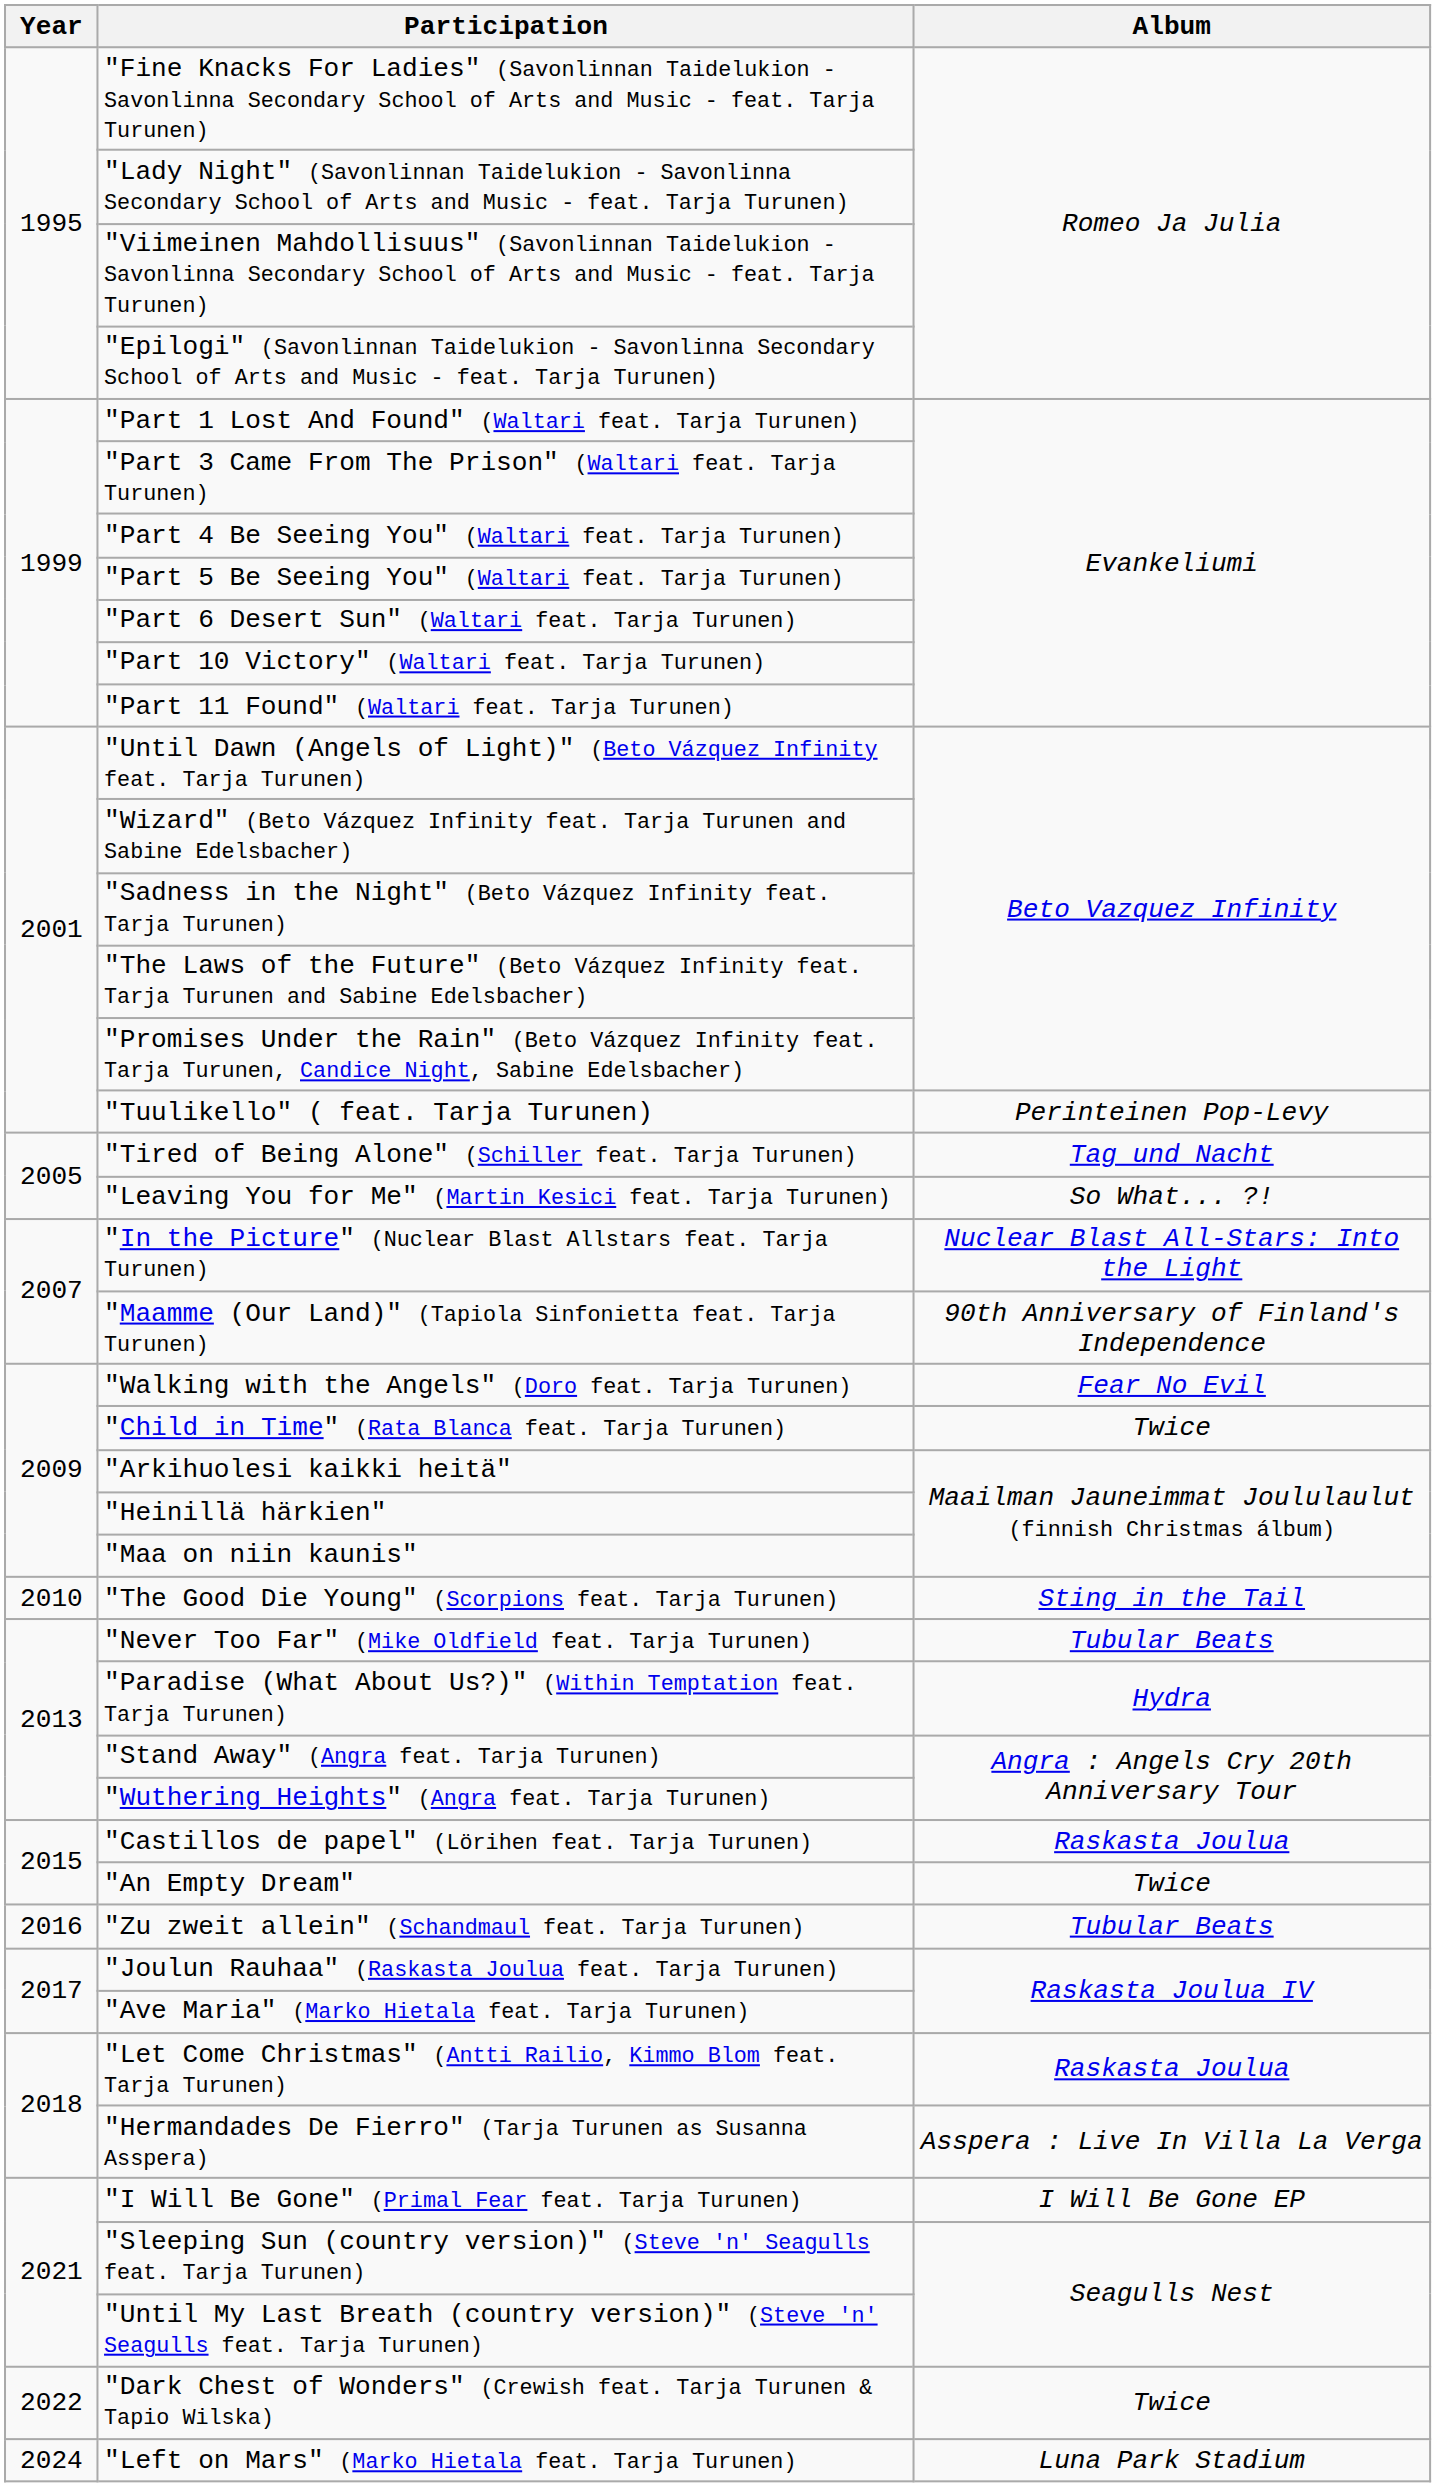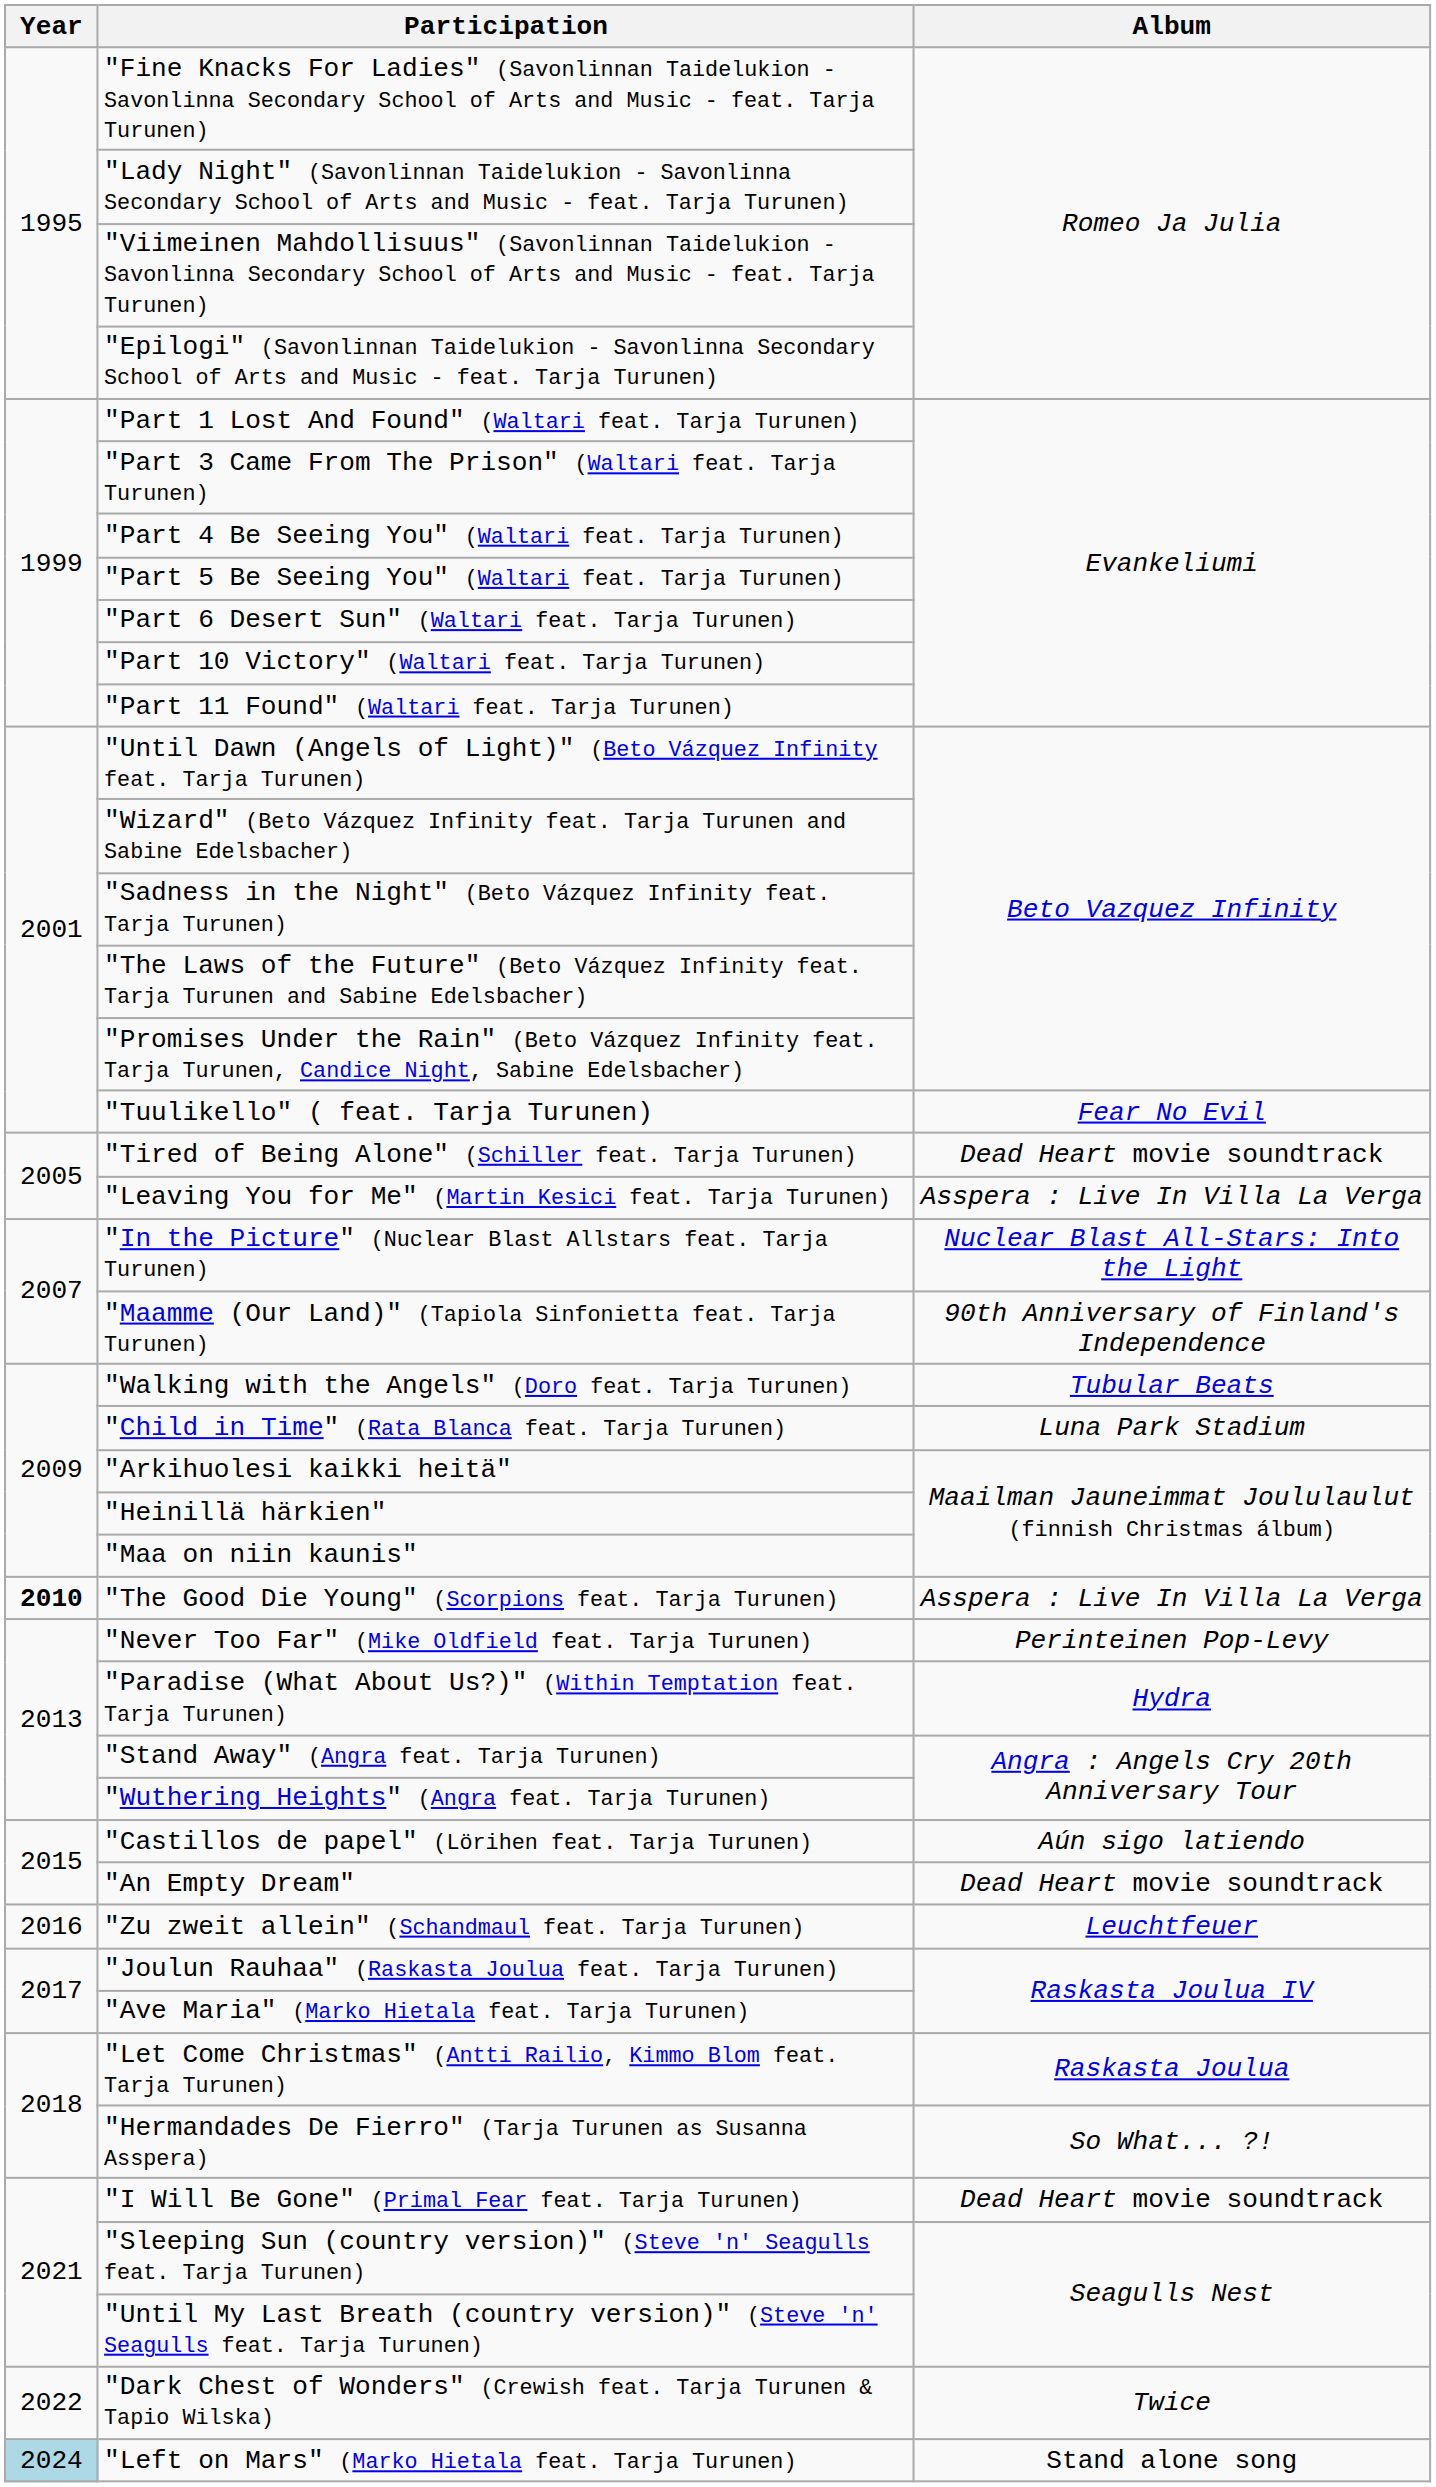"Tuulikello" ( feat. Tarja Turunen) | Album: Perinteinen Pop-Levy -> Fear No Evil
"Tired of Being Alone" (Schiller feat. Tarja Turunen) | Album: Tag und Nacht -> Dead Heart movie soundtrack
"Leaving You for Me" (Martin Kesici feat. Tarja Turunen) | Album: So What... ?! -> Asspera : Live In Villa La Verga
"Walking with the Angels" (Doro feat. Tarja Turunen) | Album: Fear No Evil -> Tubular Beats
"Child in Time" (Rata Blanca feat. Tarja Turunen) | Album: Twice -> Luna Park Stadium
"The Good Die Young" (Scorpions feat. Tarja Turunen) | Year: normal -> bold
"The Good Die Young" (Scorpions feat. Tarja Turunen) | Album: Sting in the Tail -> Asspera : Live In Villa La Verga
"Never Too Far" (Mike Oldfield feat. Tarja Turunen) | Album: Tubular Beats -> Perinteinen Pop-Levy
"Castillos de papel" (Lörihen feat. Tarja Turunen) | Album: Raskasta Joulua -> Aún sigo latiendo
"An Empty Dream" | Album: Twice -> Dead Heart movie soundtrack
"Zu zweit allein" (Schandmaul feat. Tarja Turunen) | Album: Tubular Beats -> Leuchtfeuer
"Hermandades De Fierro" (Tarja Turunen as Susanna Asspera) | Album: Asspera : Live In Villa La Verga -> So What... ?!
"I Will Be Gone" (Primal Fear feat. Tarja Turunen) | Album: I Will Be Gone EP -> Dead Heart movie soundtrack
"Left on Mars" (Marko Hietala feat. Tarja Turunen) | Year: no background -> lightblue background
"Left on Mars" (Marko Hietala feat. Tarja Turunen) | Album: Luna Park Stadium -> Stand alone song
